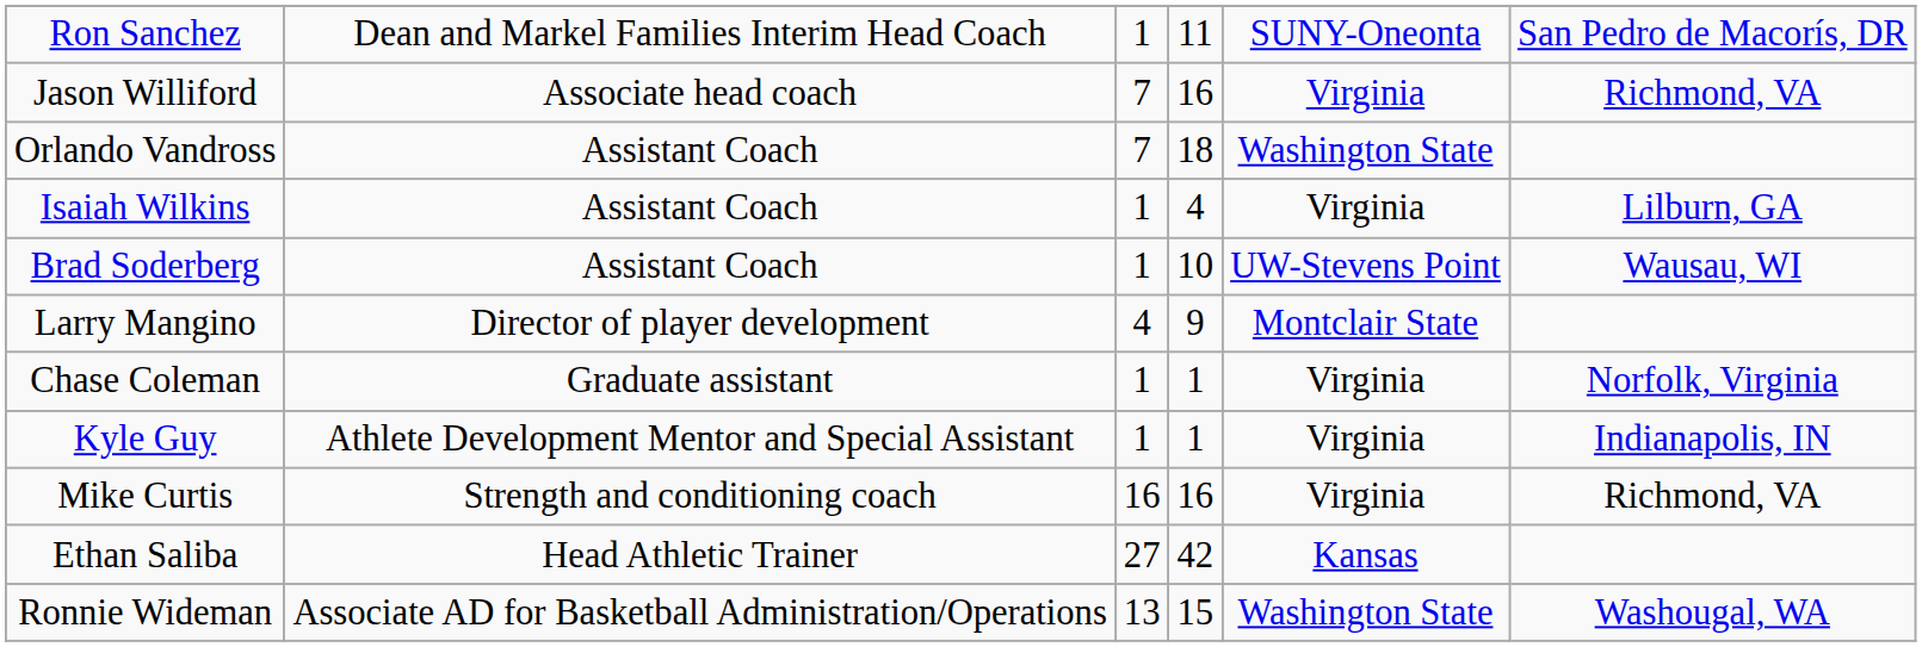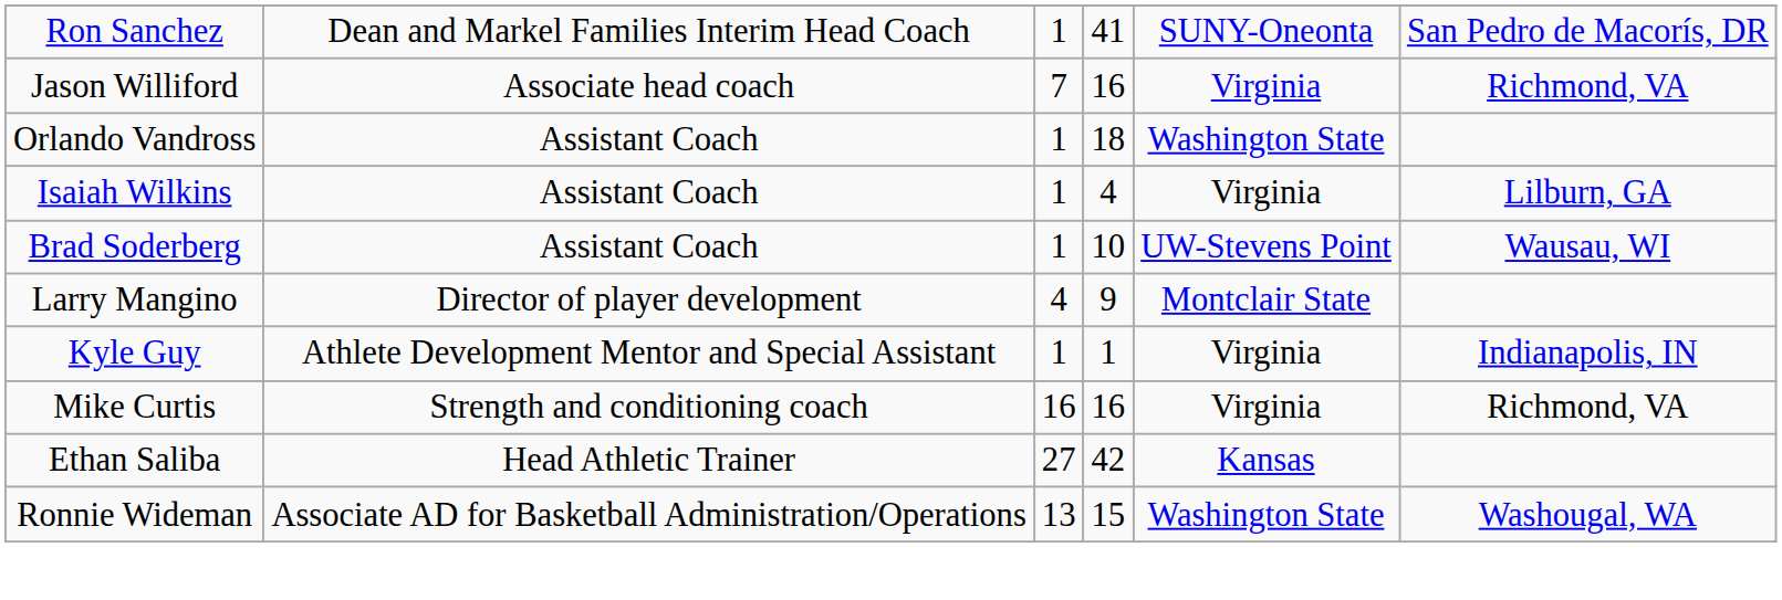Ron Sanchez | column 4: 11 -> 41
Orlando Vandross | column 3: 7 -> 1
- row: Chase Coleman | Graduate assistant | 1 | 1 | Virginia | Norfolk, Virginia
